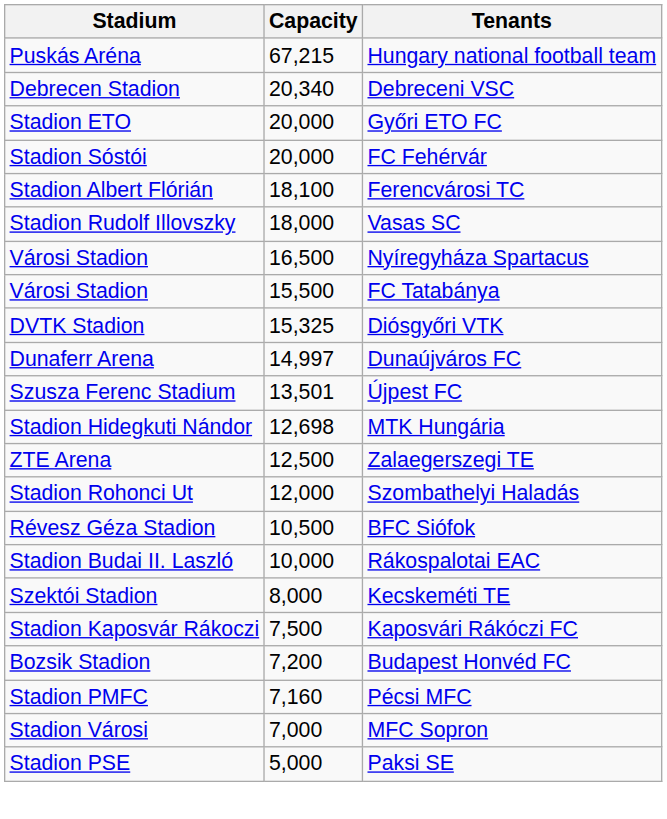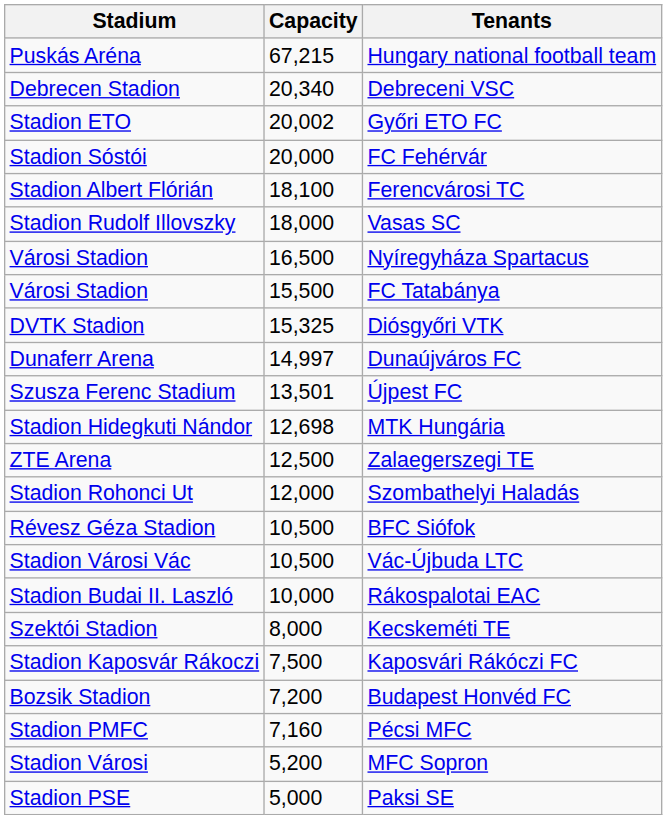Győri ETO FC | Capacity: 20,000 -> 20,002
+ row: Stadion Városi Vác | 10,500 | Vác-Újbuda LTC
MFC Sopron | Capacity: 7,000 -> 5,200
